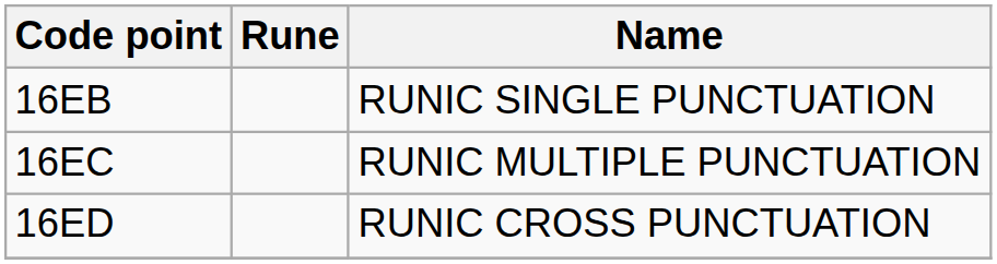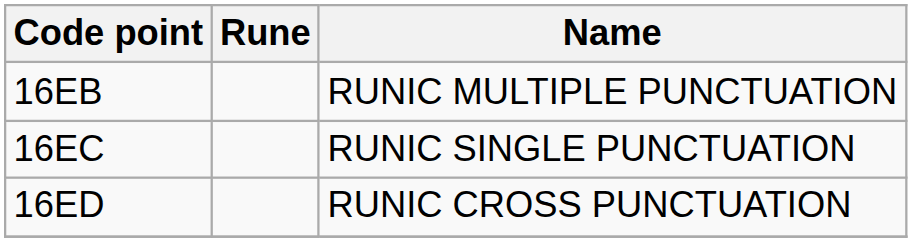16EB | Name: RUNIC SINGLE PUNCTUATION -> RUNIC MULTIPLE PUNCTUATION
16EC | Name: RUNIC MULTIPLE PUNCTUATION -> RUNIC SINGLE PUNCTUATION
